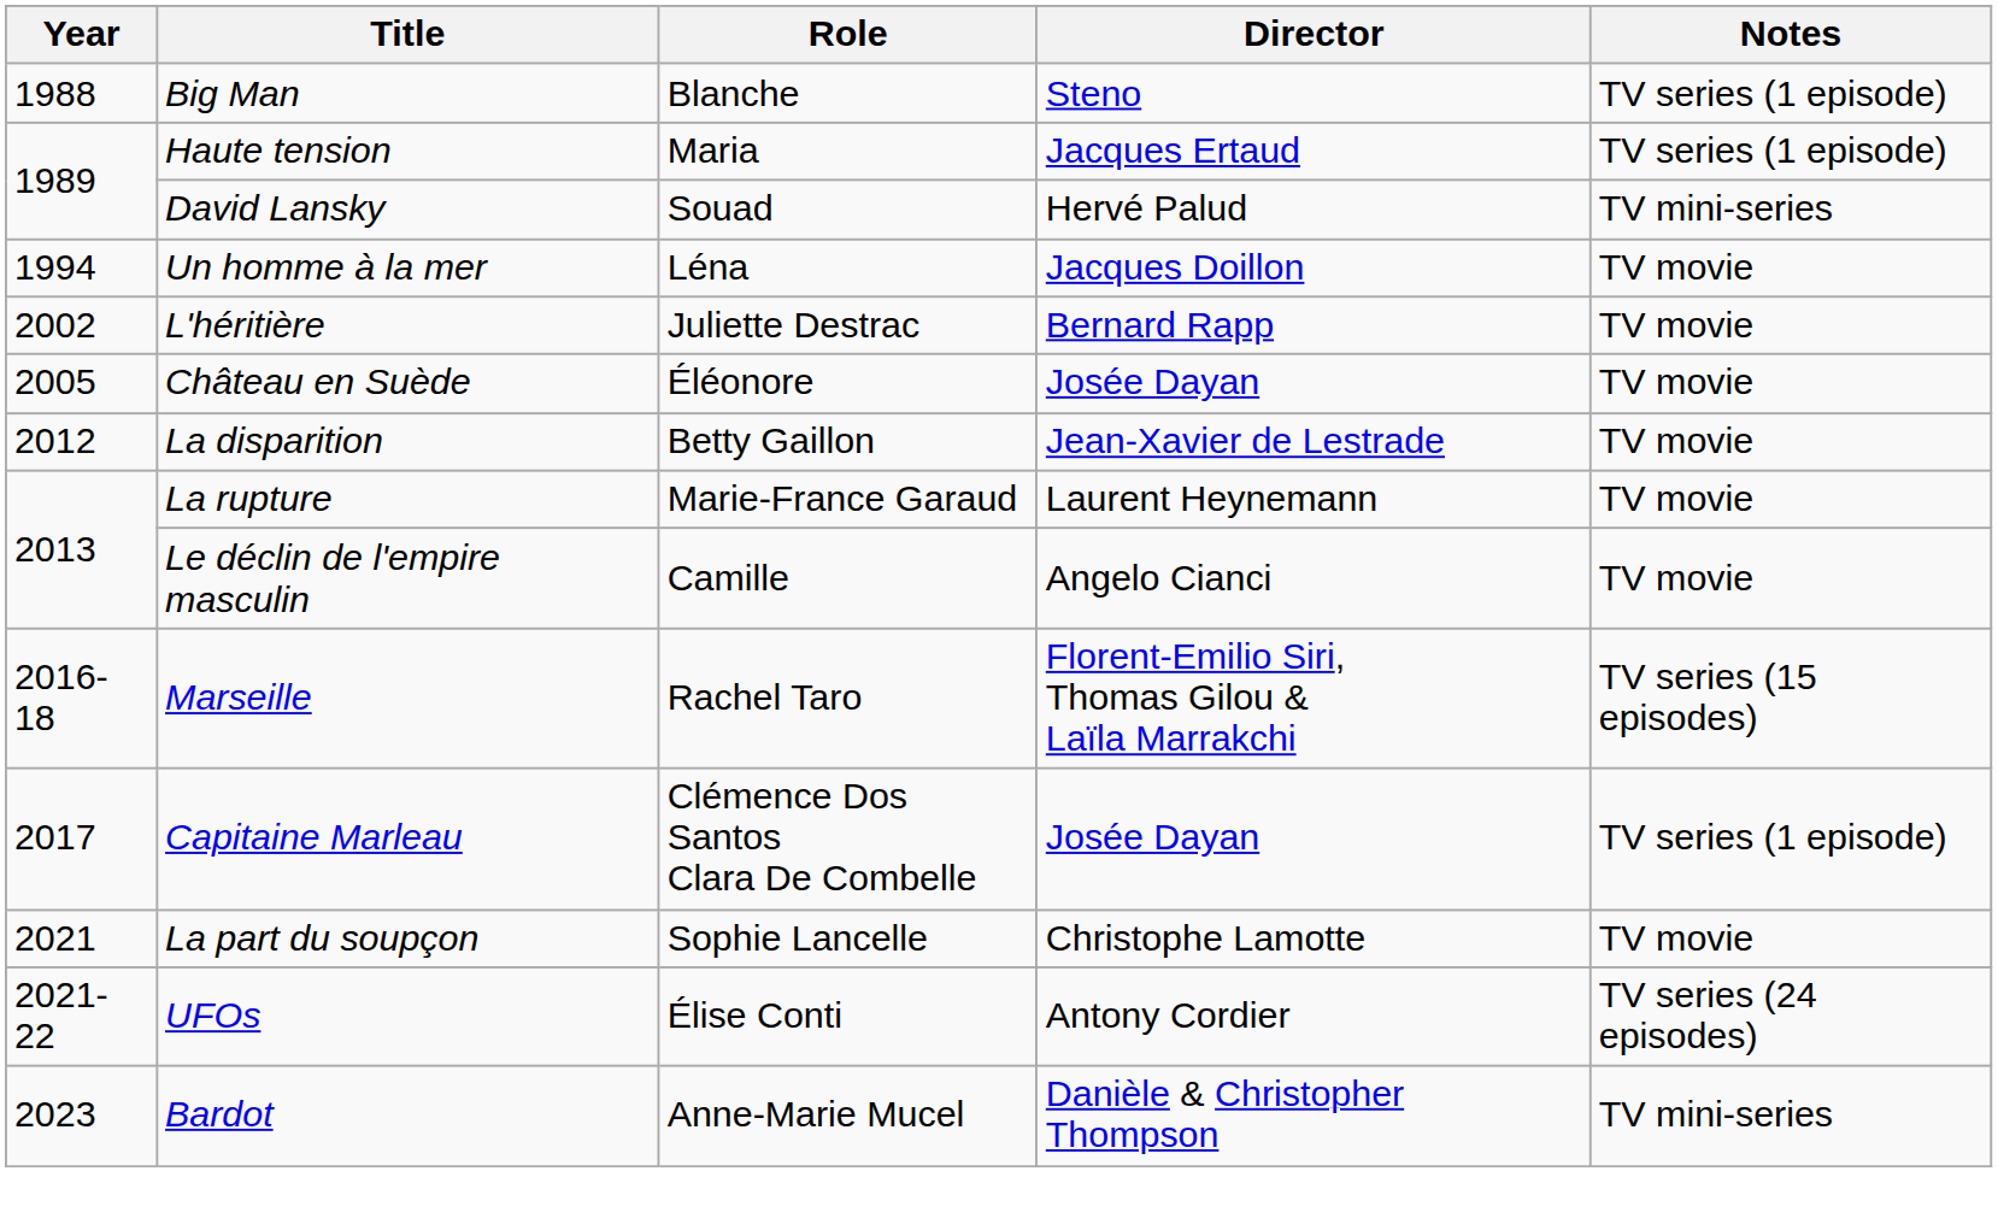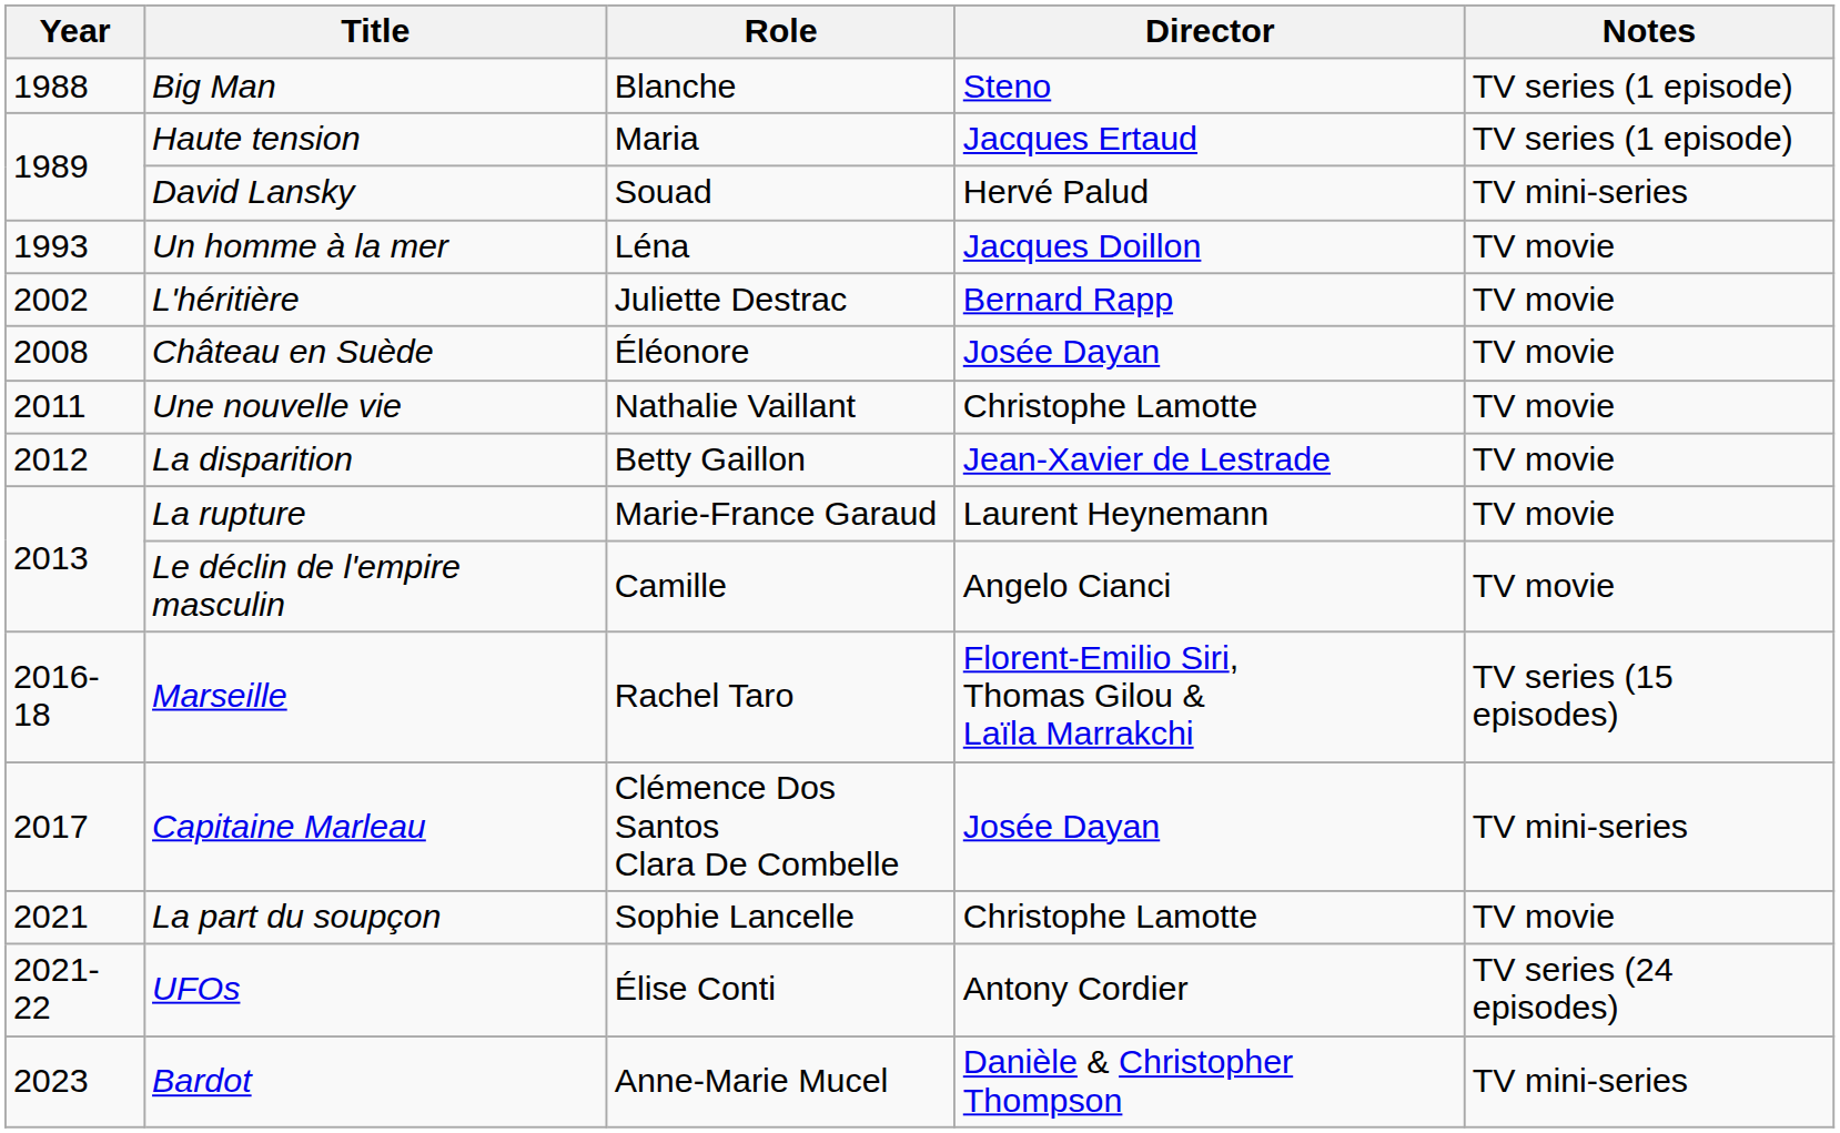Un homme à la mer | Year: 1994 -> 1993
Château en Suède | Year: 2005 -> 2008
+ row: 2011 | Une nouvelle vie | Nathalie Vaillant | Christophe Lamotte | TV movie
Capitaine Marleau | Notes: TV series (1 episode) -> TV mini-series
